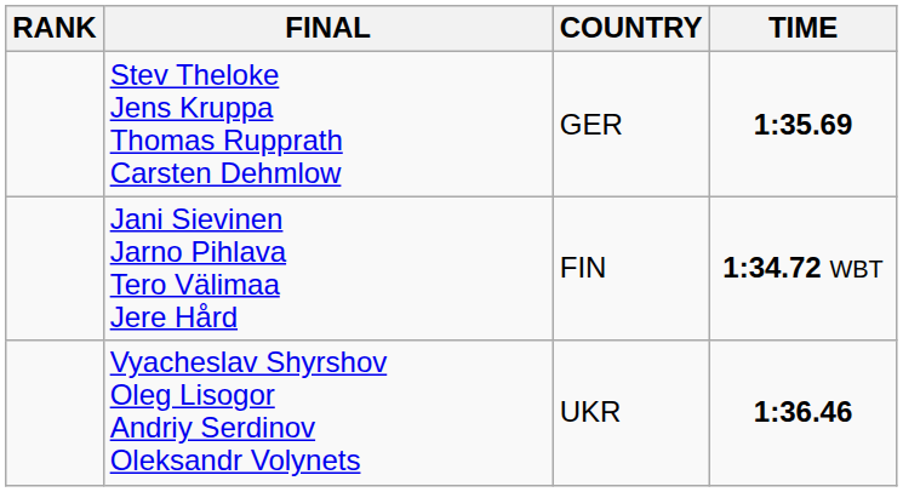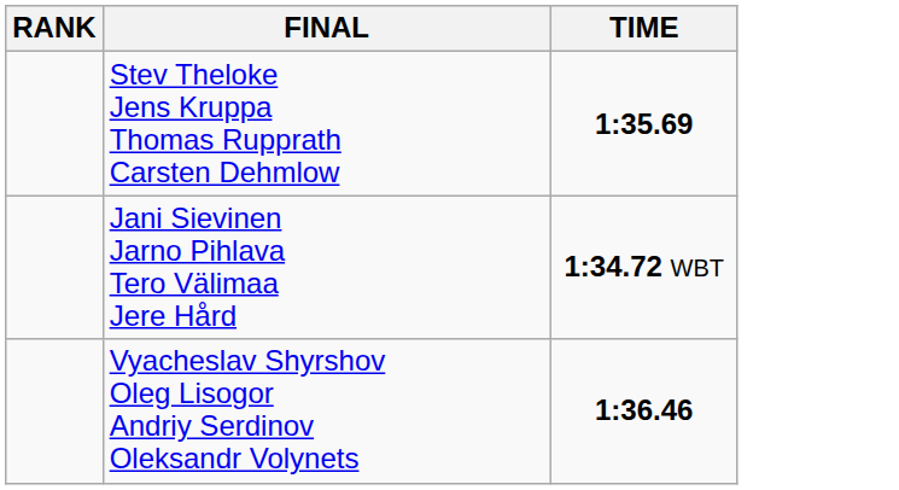- column: COUNTRY | GER | FIN | UKR
